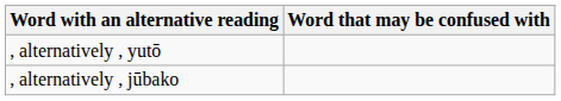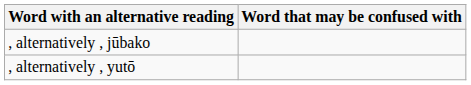rows swapped: , alternatively , jūbako <-> , alternatively , yutō
